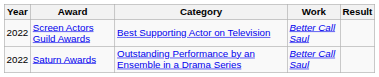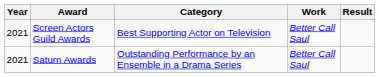Screen Actors Guild Awards | Year: 2022 -> 2021
Saturn Awards | Year: 2022 -> 2021
